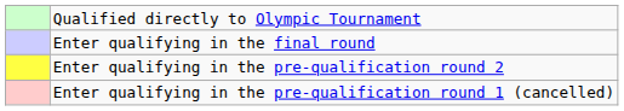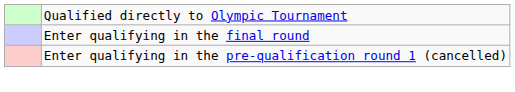- row: Enter qualifying in the pre-qualification round 2
